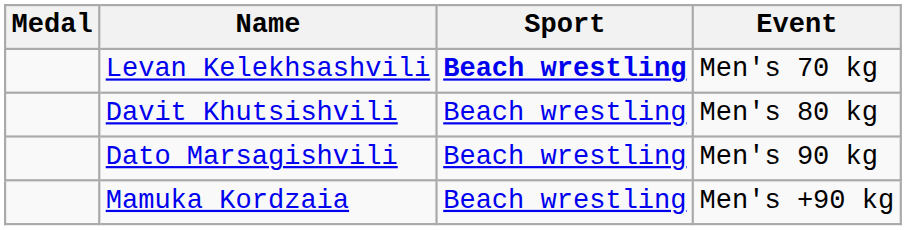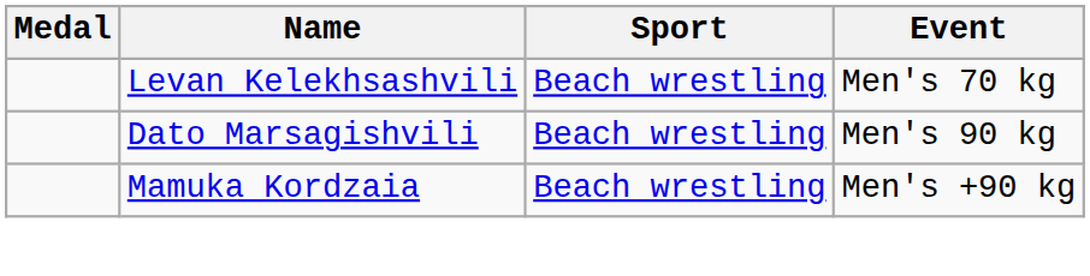Levan Kelekhsashvili | Sport: bold -> normal
- row: Davit Khutsishvili | Beach wrestling | Men's 80 kg
